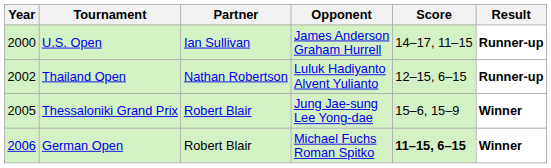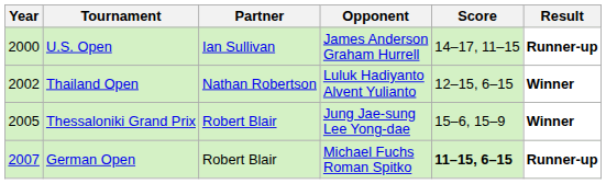Thailand Open | Result: Runner-up -> Winner
German Open | Year: 2006 -> 2007
German Open | Result: Winner -> Runner-up
